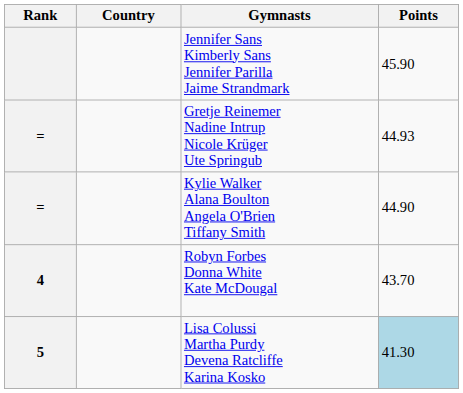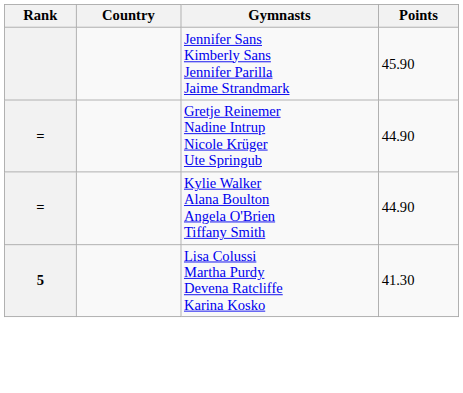Gretje Reinemer Nadine Intrup Nicole Krüger Ute Springub | Points: 44.93 -> 44.90
- row: 4 | Robyn Forbes Donna White Kate McDougal | 43.70
Lisa Colussi Martha Purdy Devena Ratcliffe Karina Kosko | Points: lightblue background -> no background
